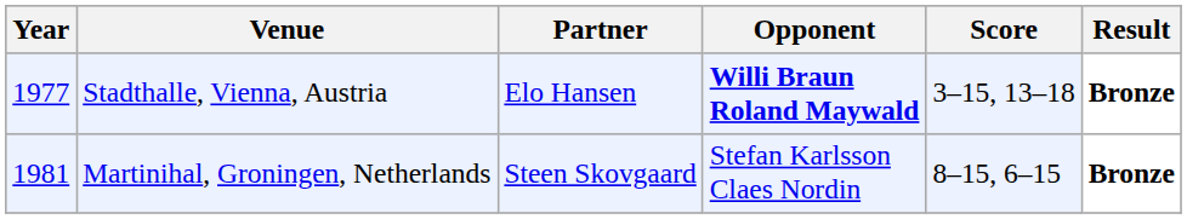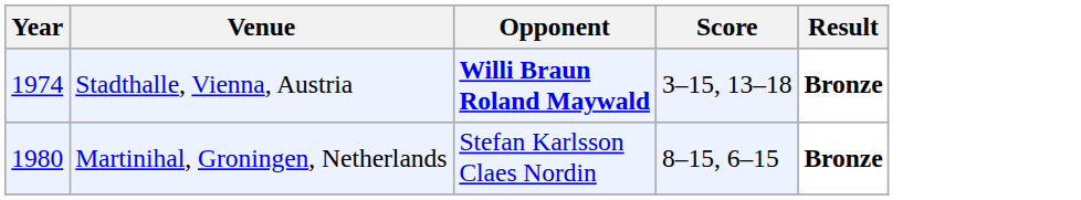- column: Partner | Elo Hansen | Steen Skovgaard
Stadthalle, Vienna, Austria | Year: 1977 -> 1974
Martinihal, Groningen, Netherlands | Year: 1981 -> 1980
